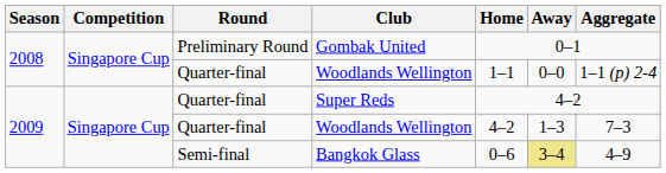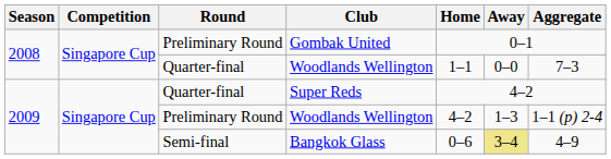2008 / Woodlands Wellington | Aggregate: 1–1 (p) 2-4 -> 7–3
2009 / Woodlands Wellington | Round: Quarter-final -> Preliminary Round
2009 / Woodlands Wellington | Aggregate: 7–3 -> 1–1 (p) 2-4
